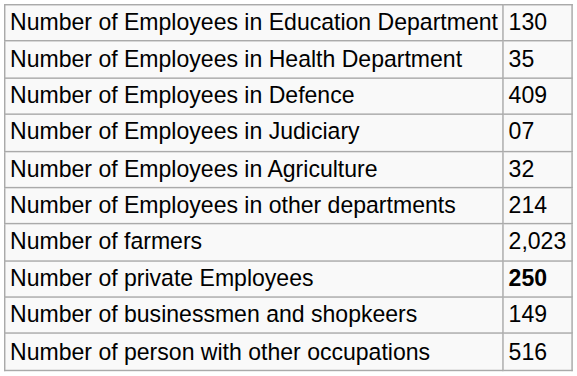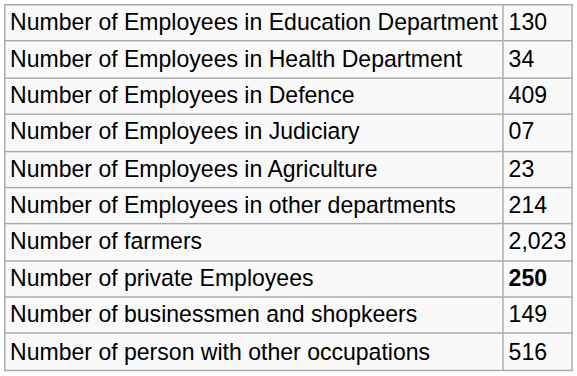Number of Employees in Health Department | column 2: 35 -> 34
Number of Employees in Agriculture | column 2: 32 -> 23
